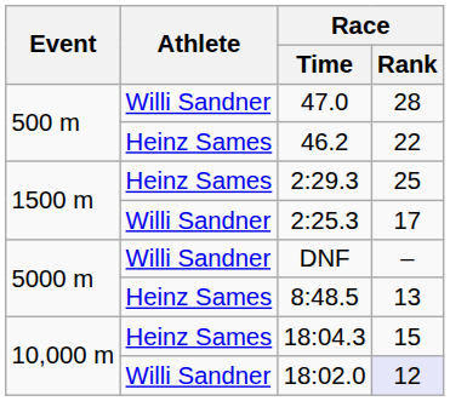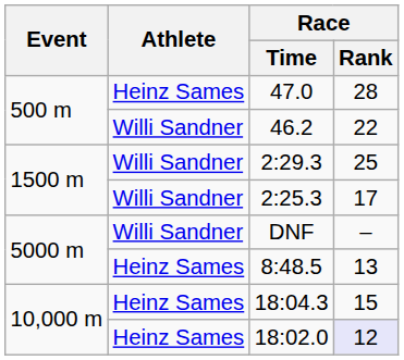47.0 | Athlete: Willi Sandner -> Heinz Sames
46.2 | Athlete: Heinz Sames -> Willi Sandner
2:29.3 | Athlete: Heinz Sames -> Willi Sandner
18:02.0 | Athlete: Willi Sandner -> Heinz Sames
